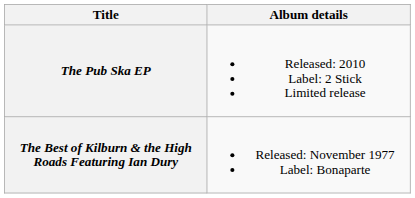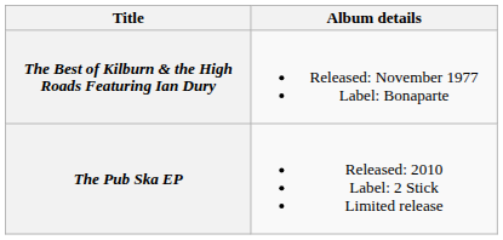rows swapped: The Best of Kilburn & the High Roads Featuring Ian Dury <-> The Pub Ska EP
